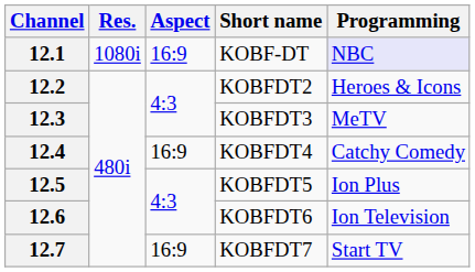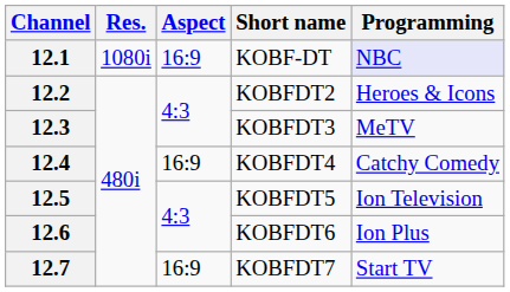12.5 | Programming: Ion Plus -> Ion Television
12.6 | Programming: Ion Television -> Ion Plus
